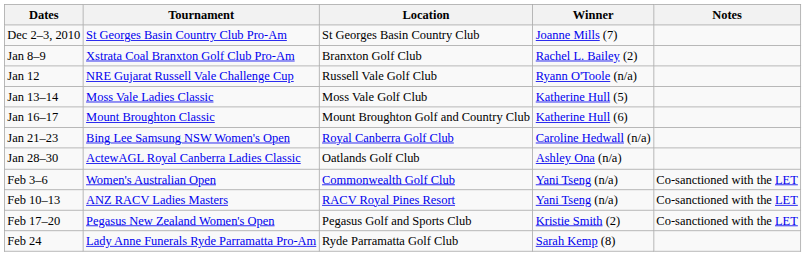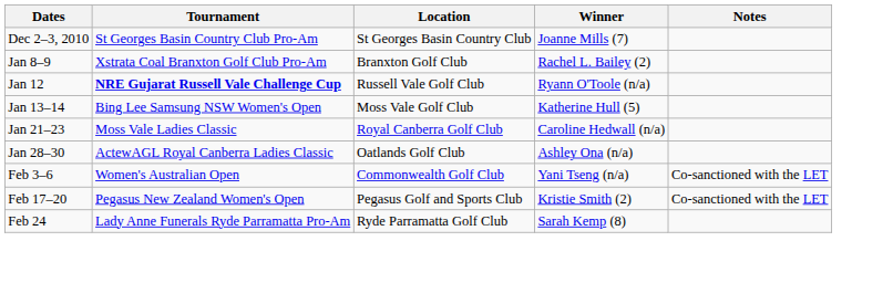Jan 12 | Tournament: normal -> bold
Jan 13–14 | Tournament: Moss Vale Ladies Classic -> Bing Lee Samsung NSW Women's Open
- row: Jan 16–17 | Mount Broughton Classic | Mount Broughton Golf and Country Club | Katherine Hull (6)
Jan 21–23 | Tournament: Bing Lee Samsung NSW Women's Open -> Moss Vale Ladies Classic
- row: Feb 10–13 | ANZ RACV Ladies Masters | RACV Royal Pines Resort | Yani Tseng (n/a) | Co-sanctioned with the LET
